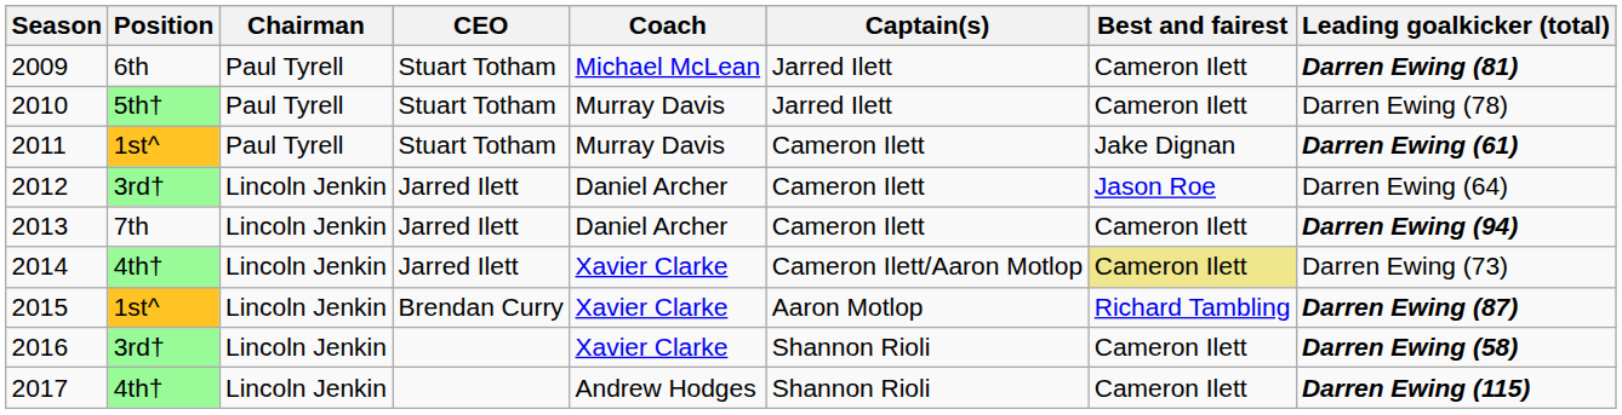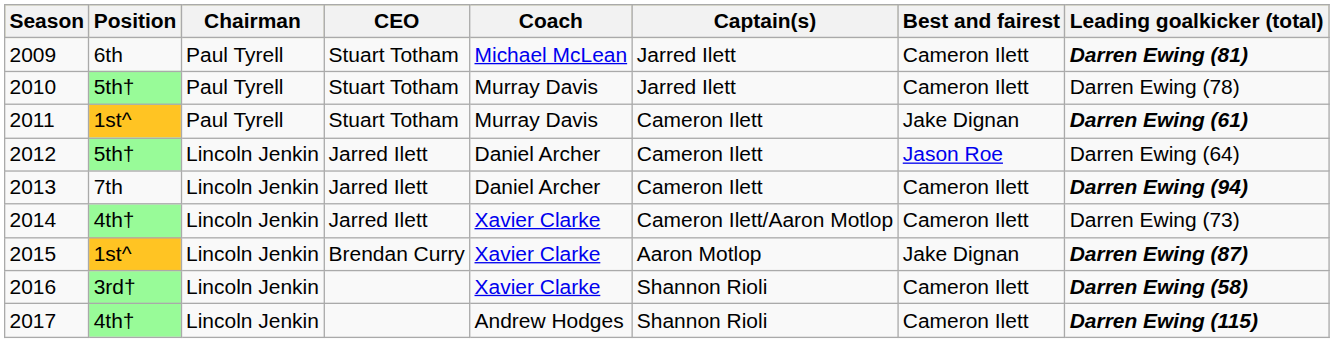2012 | Position: 3rd† -> 5th†
2014 | Best and fairest: khaki background -> no background
2015 | Best and fairest: Richard Tambling -> Jake Dignan
